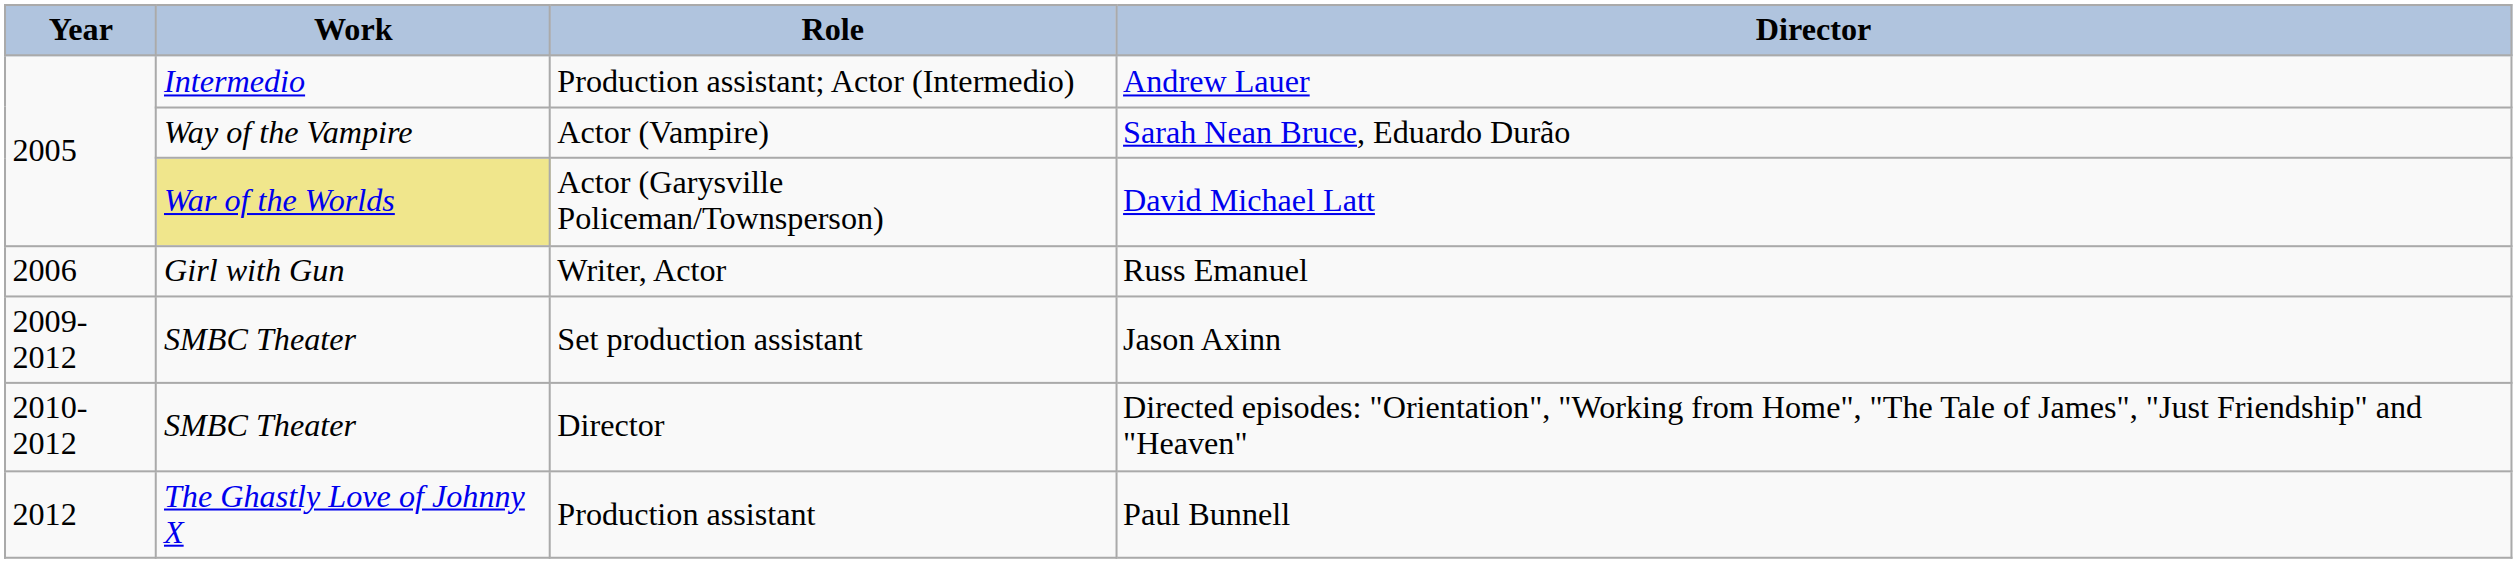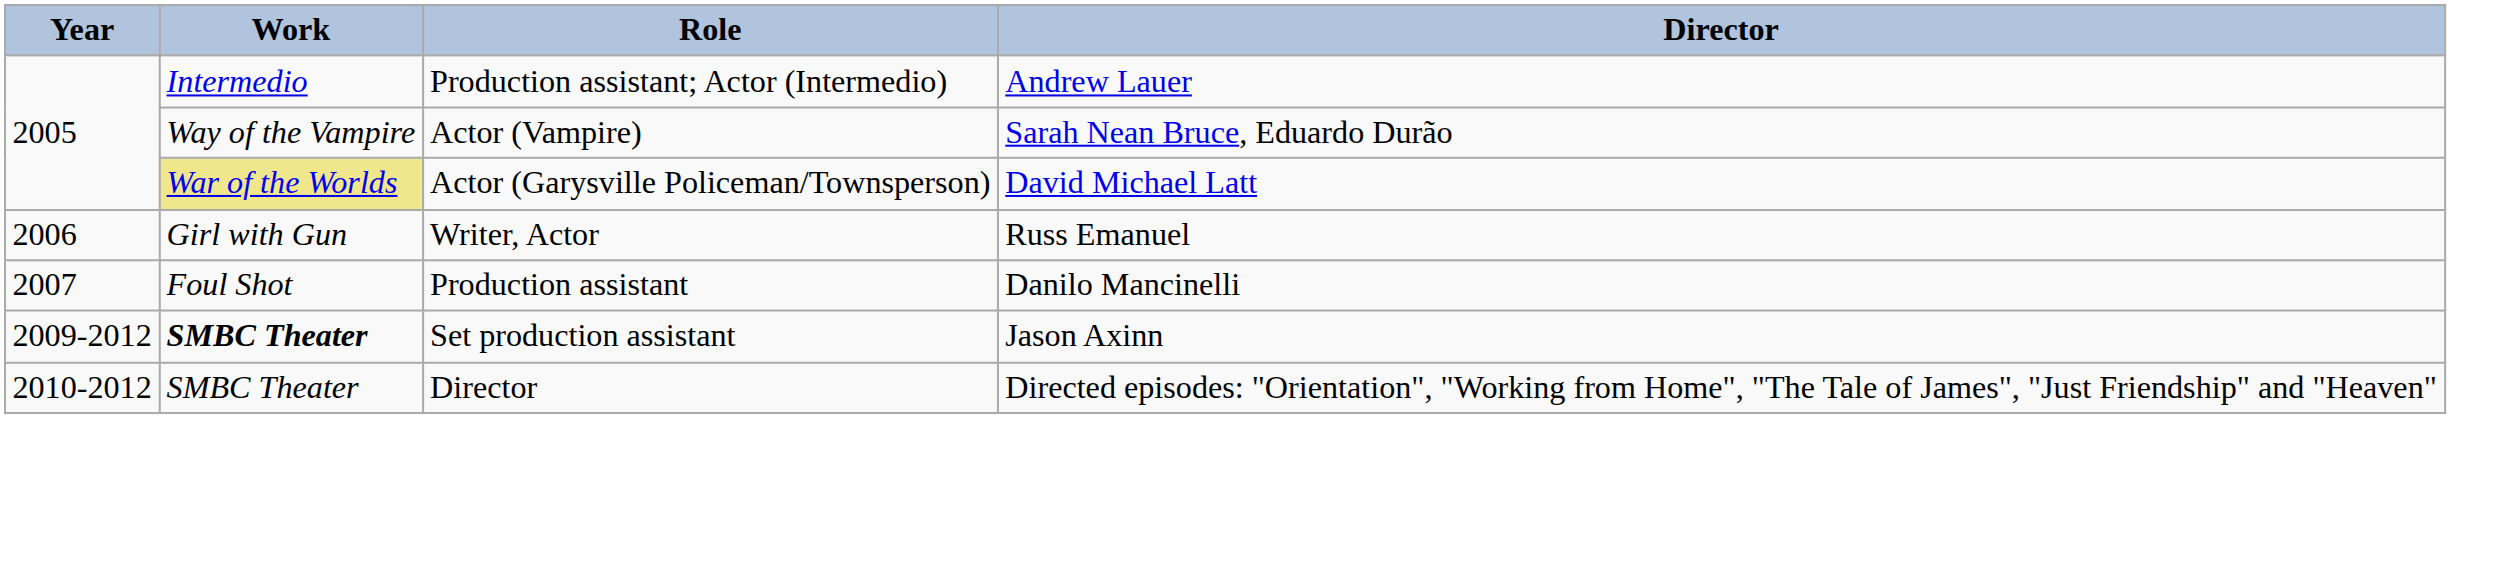+ row: 2007 | Foul Shot | Production assistant | Danilo Mancinelli
Jason Axinn | Work: normal -> bold
- row: 2012 | The Ghastly Love of Johnny X | Production assistant | Paul Bunnell
